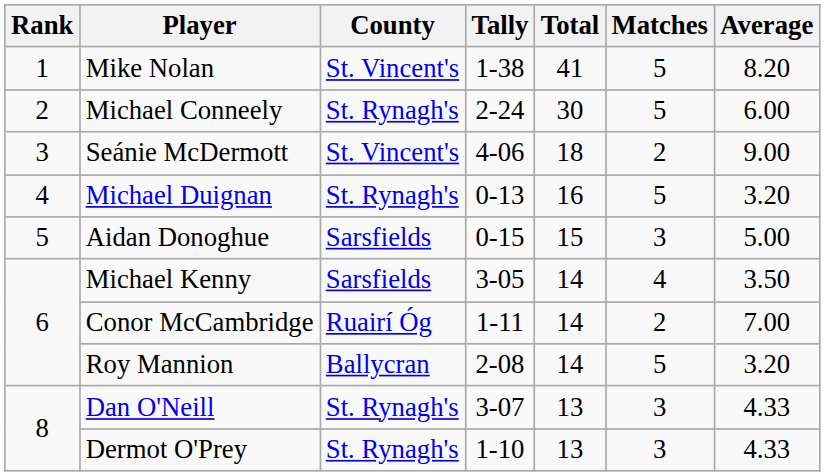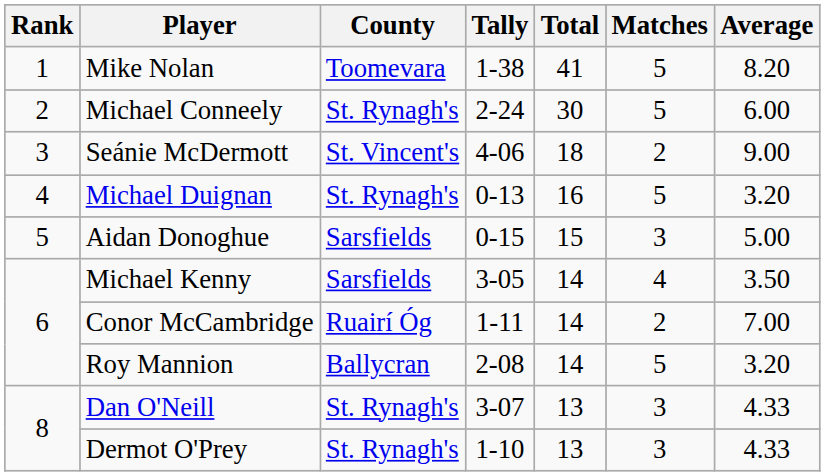Mike Nolan | County: St. Vincent's -> Toomevara
